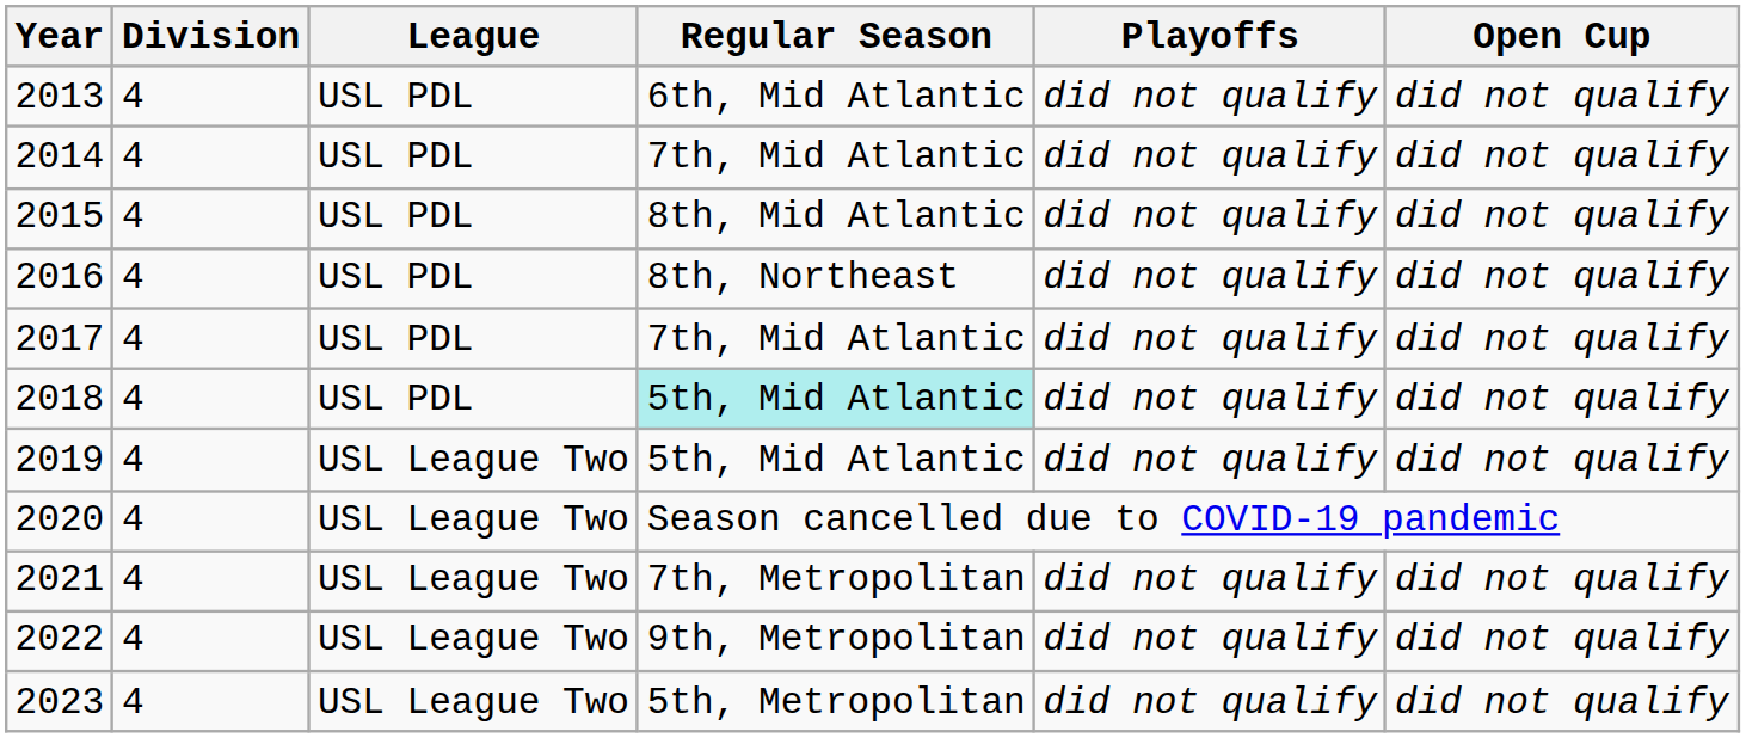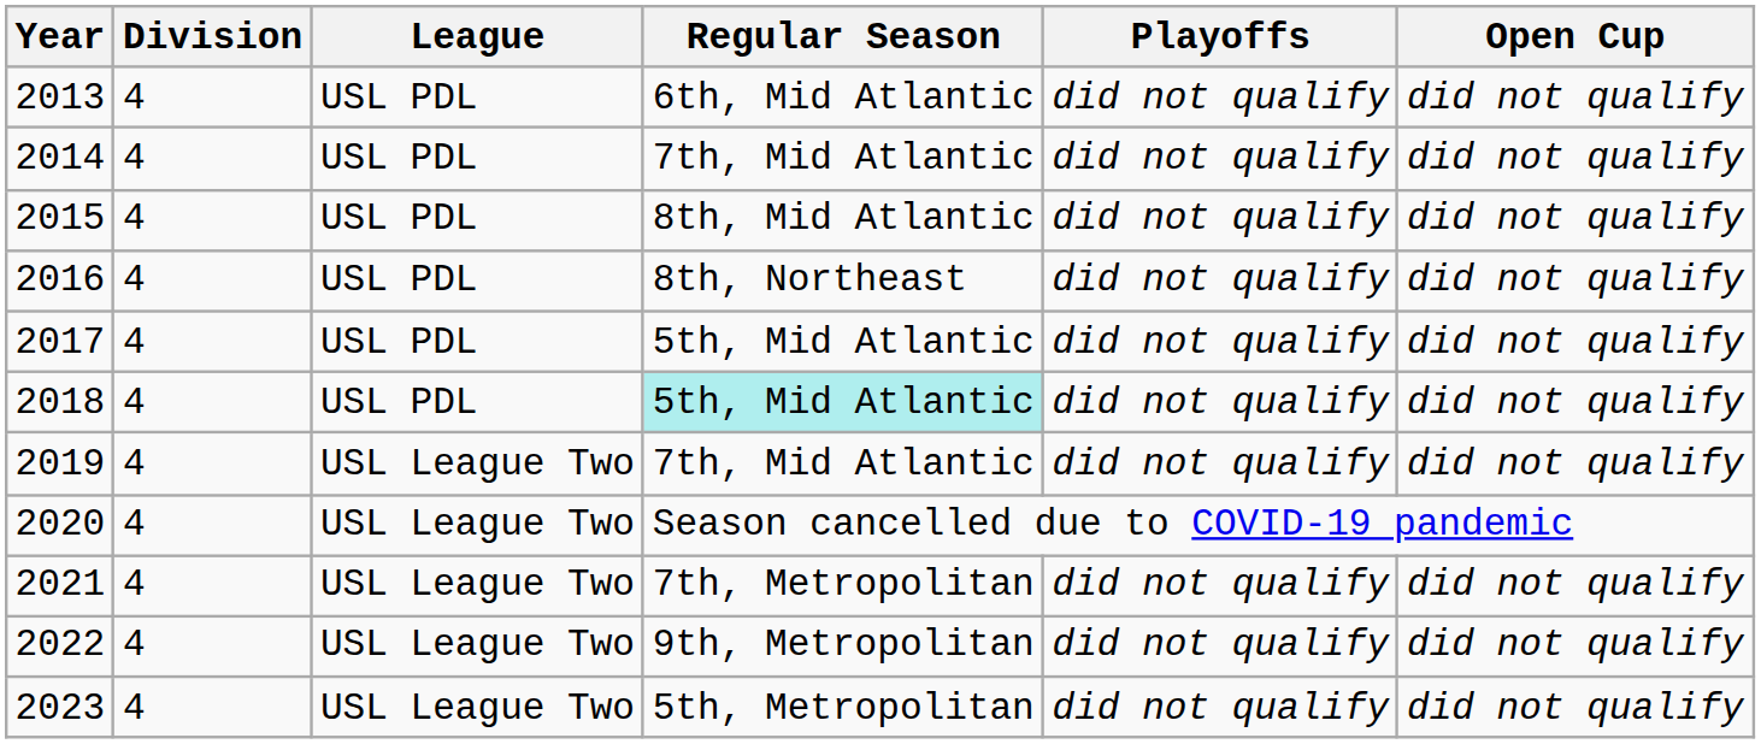2017 | Regular Season: 7th, Mid Atlantic -> 5th, Mid Atlantic
2019 | Regular Season: 5th, Mid Atlantic -> 7th, Mid Atlantic
